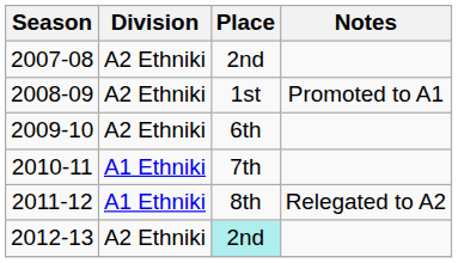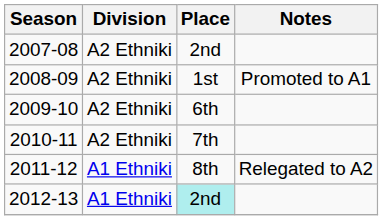2010-11 | Division: A1 Ethniki -> A2 Ethniki
2012-13 | Division: A2 Ethniki -> A1 Ethniki
